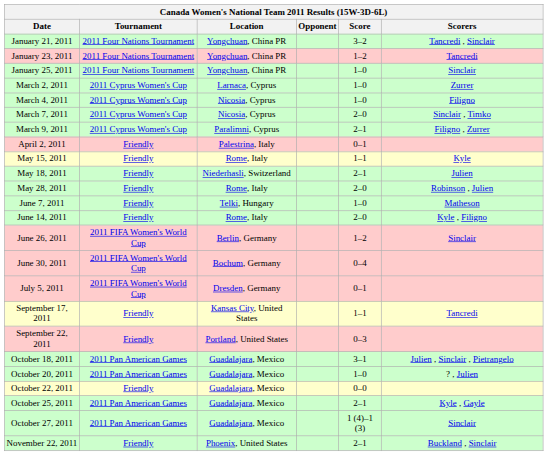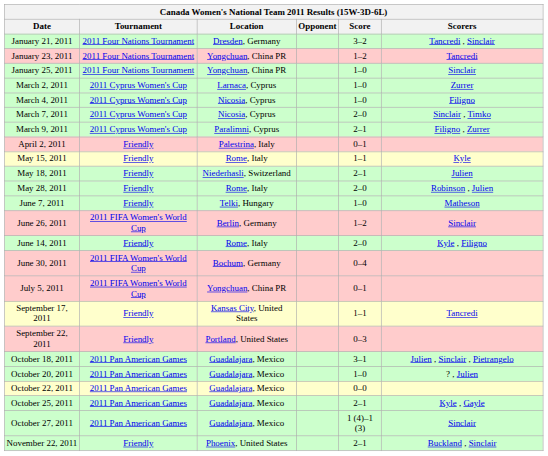January 21, 2011 | Location: Yongchuan, China PR -> Dresden, Germany
rows swapped: June 14, 2011 <-> June 26, 2011
July 5, 2011 | Location: Dresden, Germany -> Yongchuan, China PR
October 22, 2011 | Tournament: Friendly -> 2011 Pan American Games
